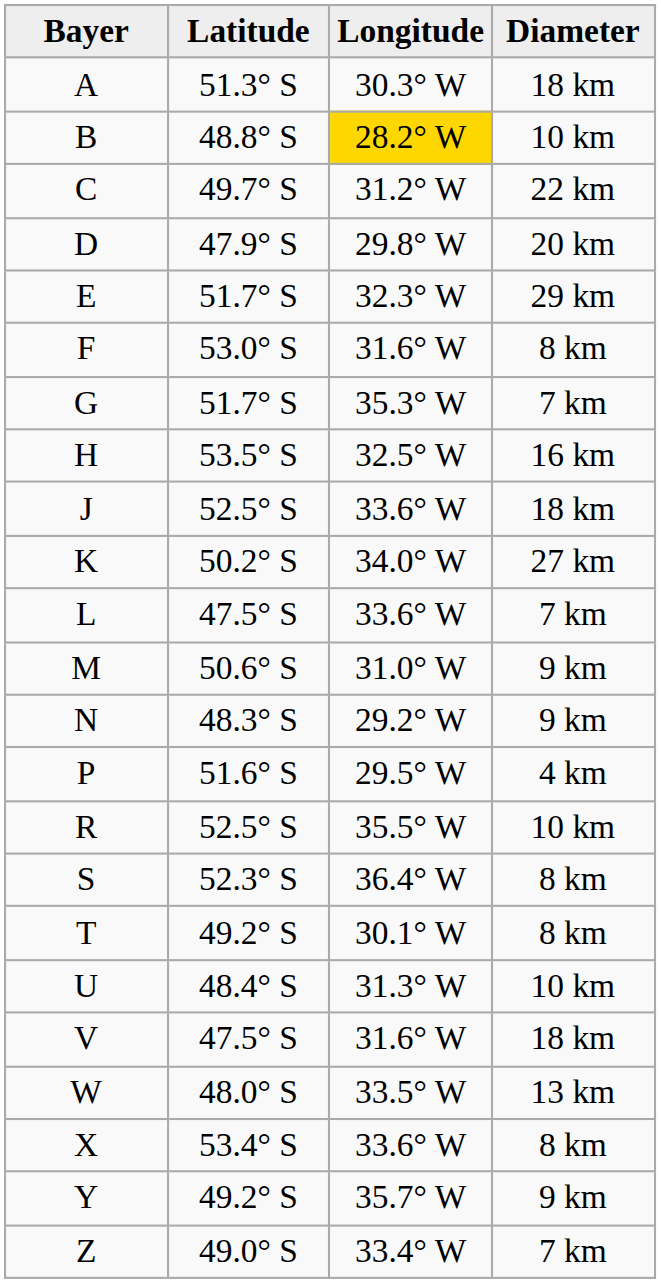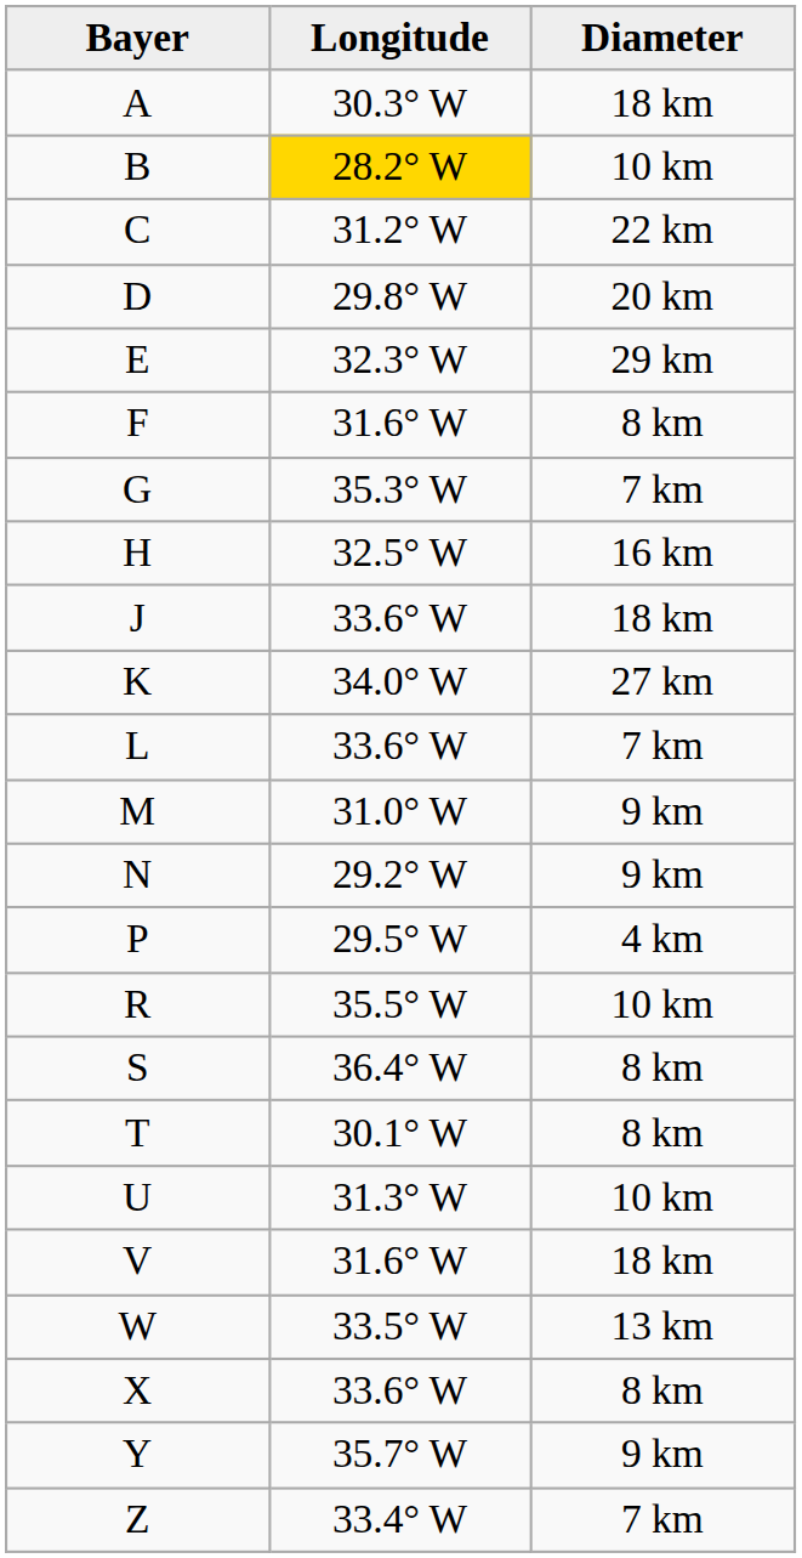- column: Latitude | 51.3° S | 48.8° S | 49.7° S | 47.9° S | 51.7° S | 53.0° S | 51.7° S | 53.5° S | 52.5° S | 50.2° S | 47.5° S | 50.6° S | 48.3° S | 51.6° S | 52.5° S | 52.3° S | 49.2° S | 48.4° S | 47.5° S | 48.0° S | 53.4° S | 49.2° S | 49.0° S
